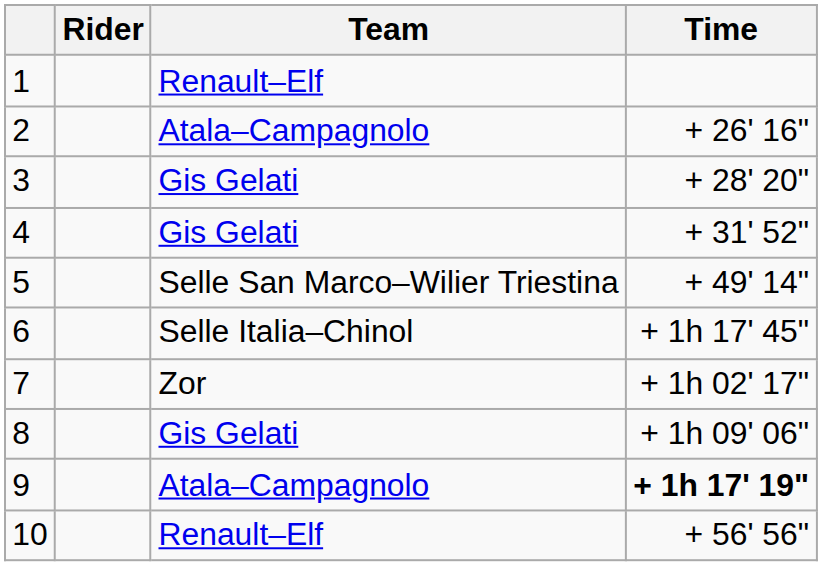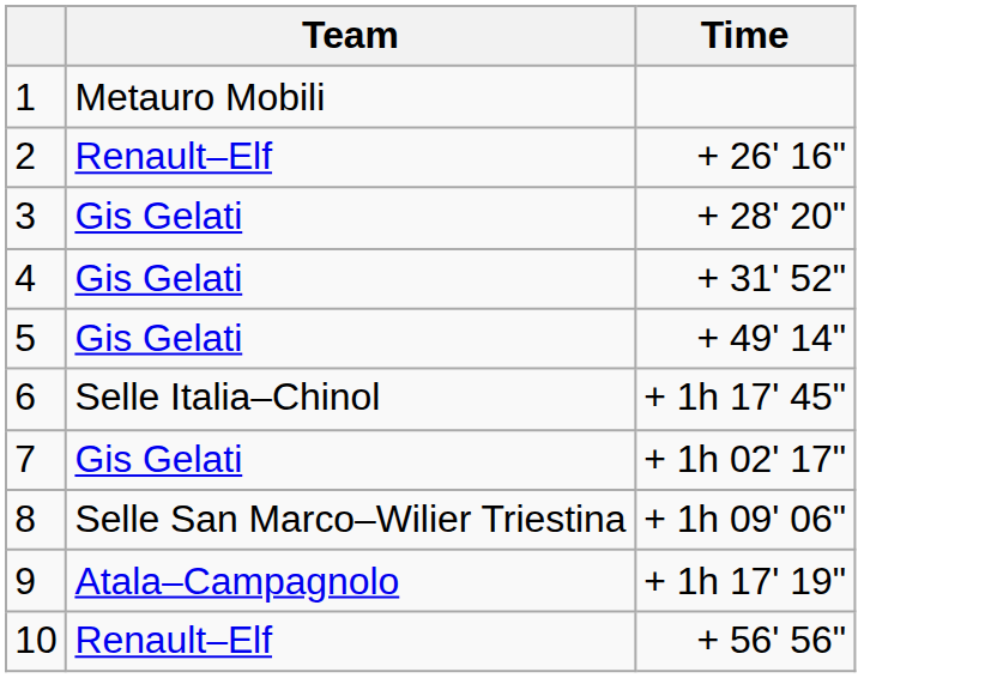- column: Rider
1 | Team: Renault–Elf -> Metauro Mobili
2 | Team: Atala–Campagnolo -> Renault–Elf
5 | Team: Selle San Marco–Wilier Triestina -> Gis Gelati
7 | Team: Zor -> Gis Gelati
8 | Team: Gis Gelati -> Selle San Marco–Wilier Triestina
9 | Time: bold -> normal
